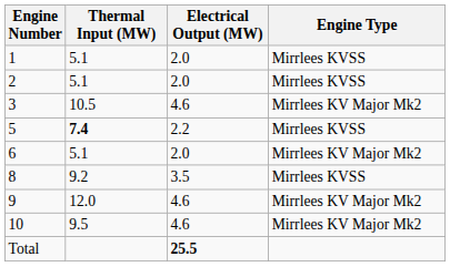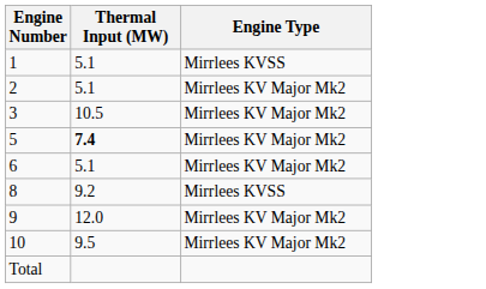- column: Electrical Output (MW) | 2.0 | 2.0 | 4.6 | 2.2 | 2.0 | 3.5 | 4.6 | 4.6 | 25.5
2 | Engine Type: Mirrlees KVSS -> Mirrlees KV Major Mk2
5 | Engine Type: Mirrlees KVSS -> Mirrlees KV Major Mk2
